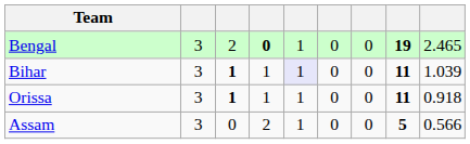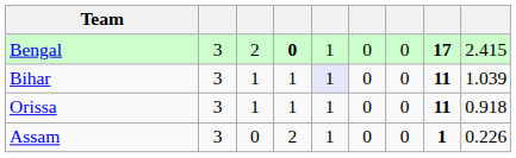Bengal | column 8: 19 -> 17
Bengal | column 9: 2.465 -> 2.415
Bihar | column 3: bold -> normal
Orissa | column 3: bold -> normal
Assam | column 8: 5 -> 1
Assam | column 9: 0.566 -> 0.226
